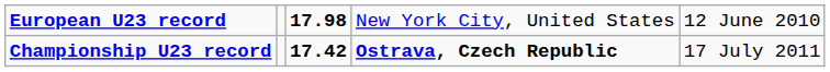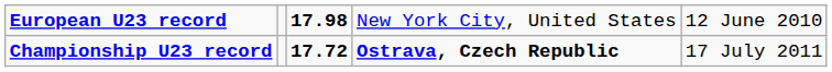Championship U23 record | column 3: 17.42 -> 17.72
